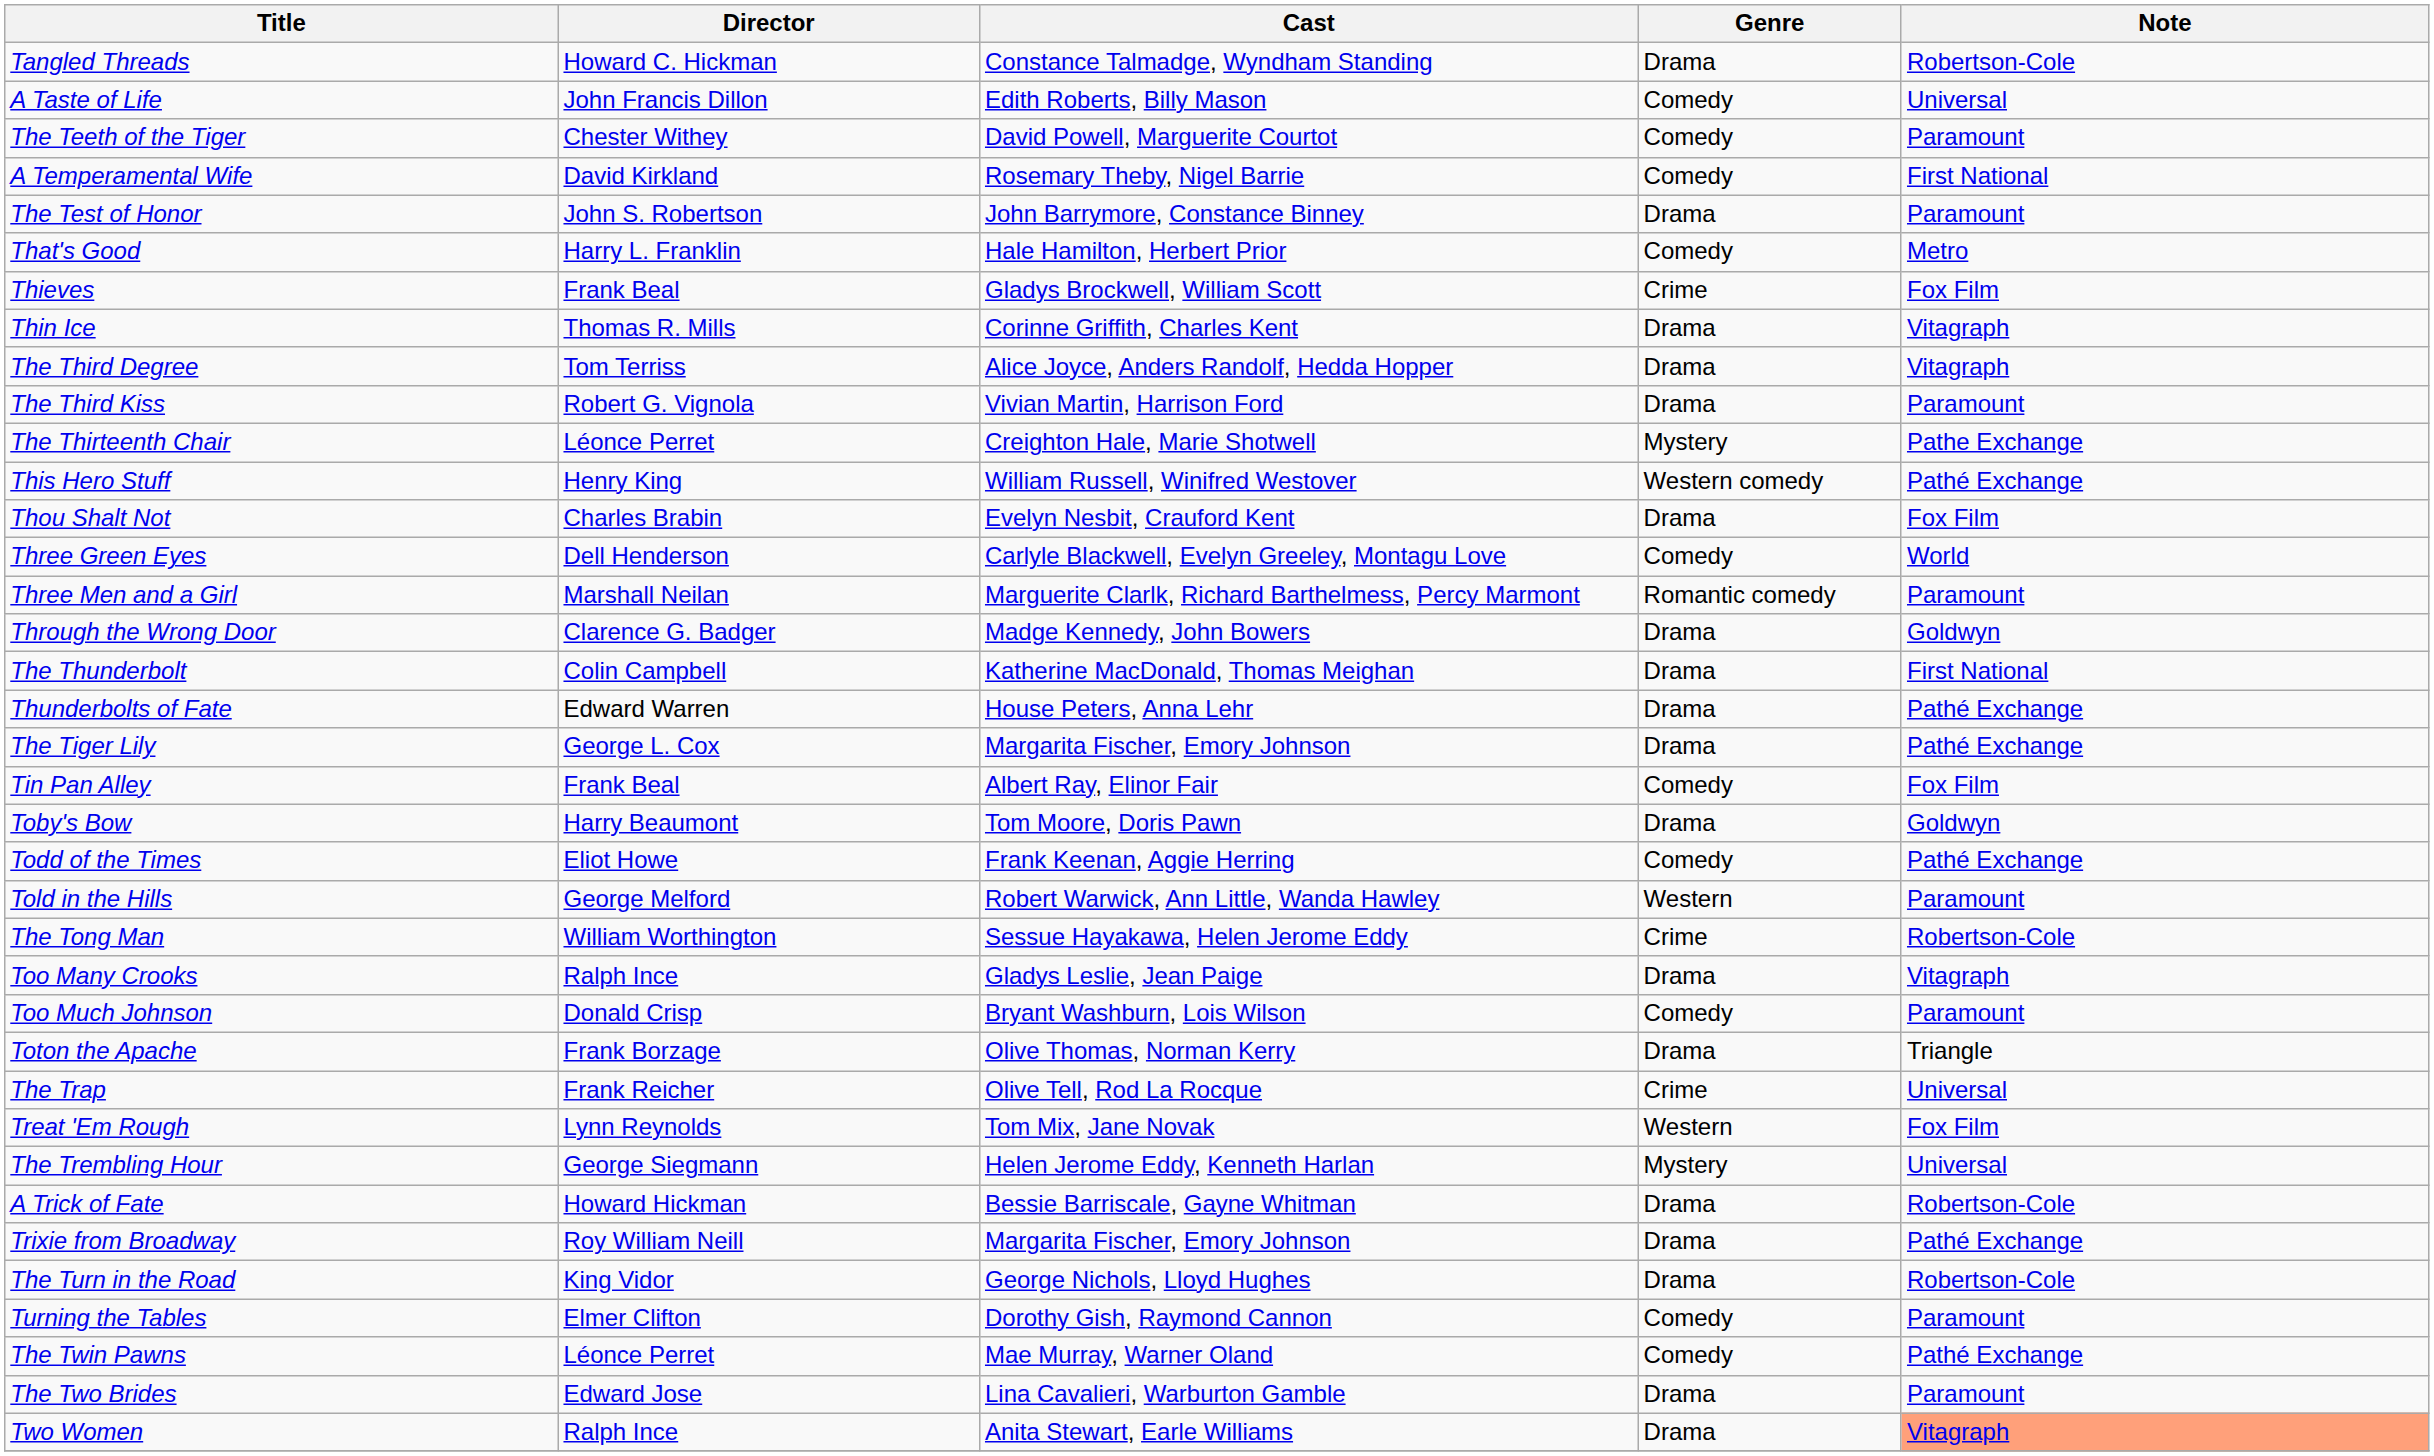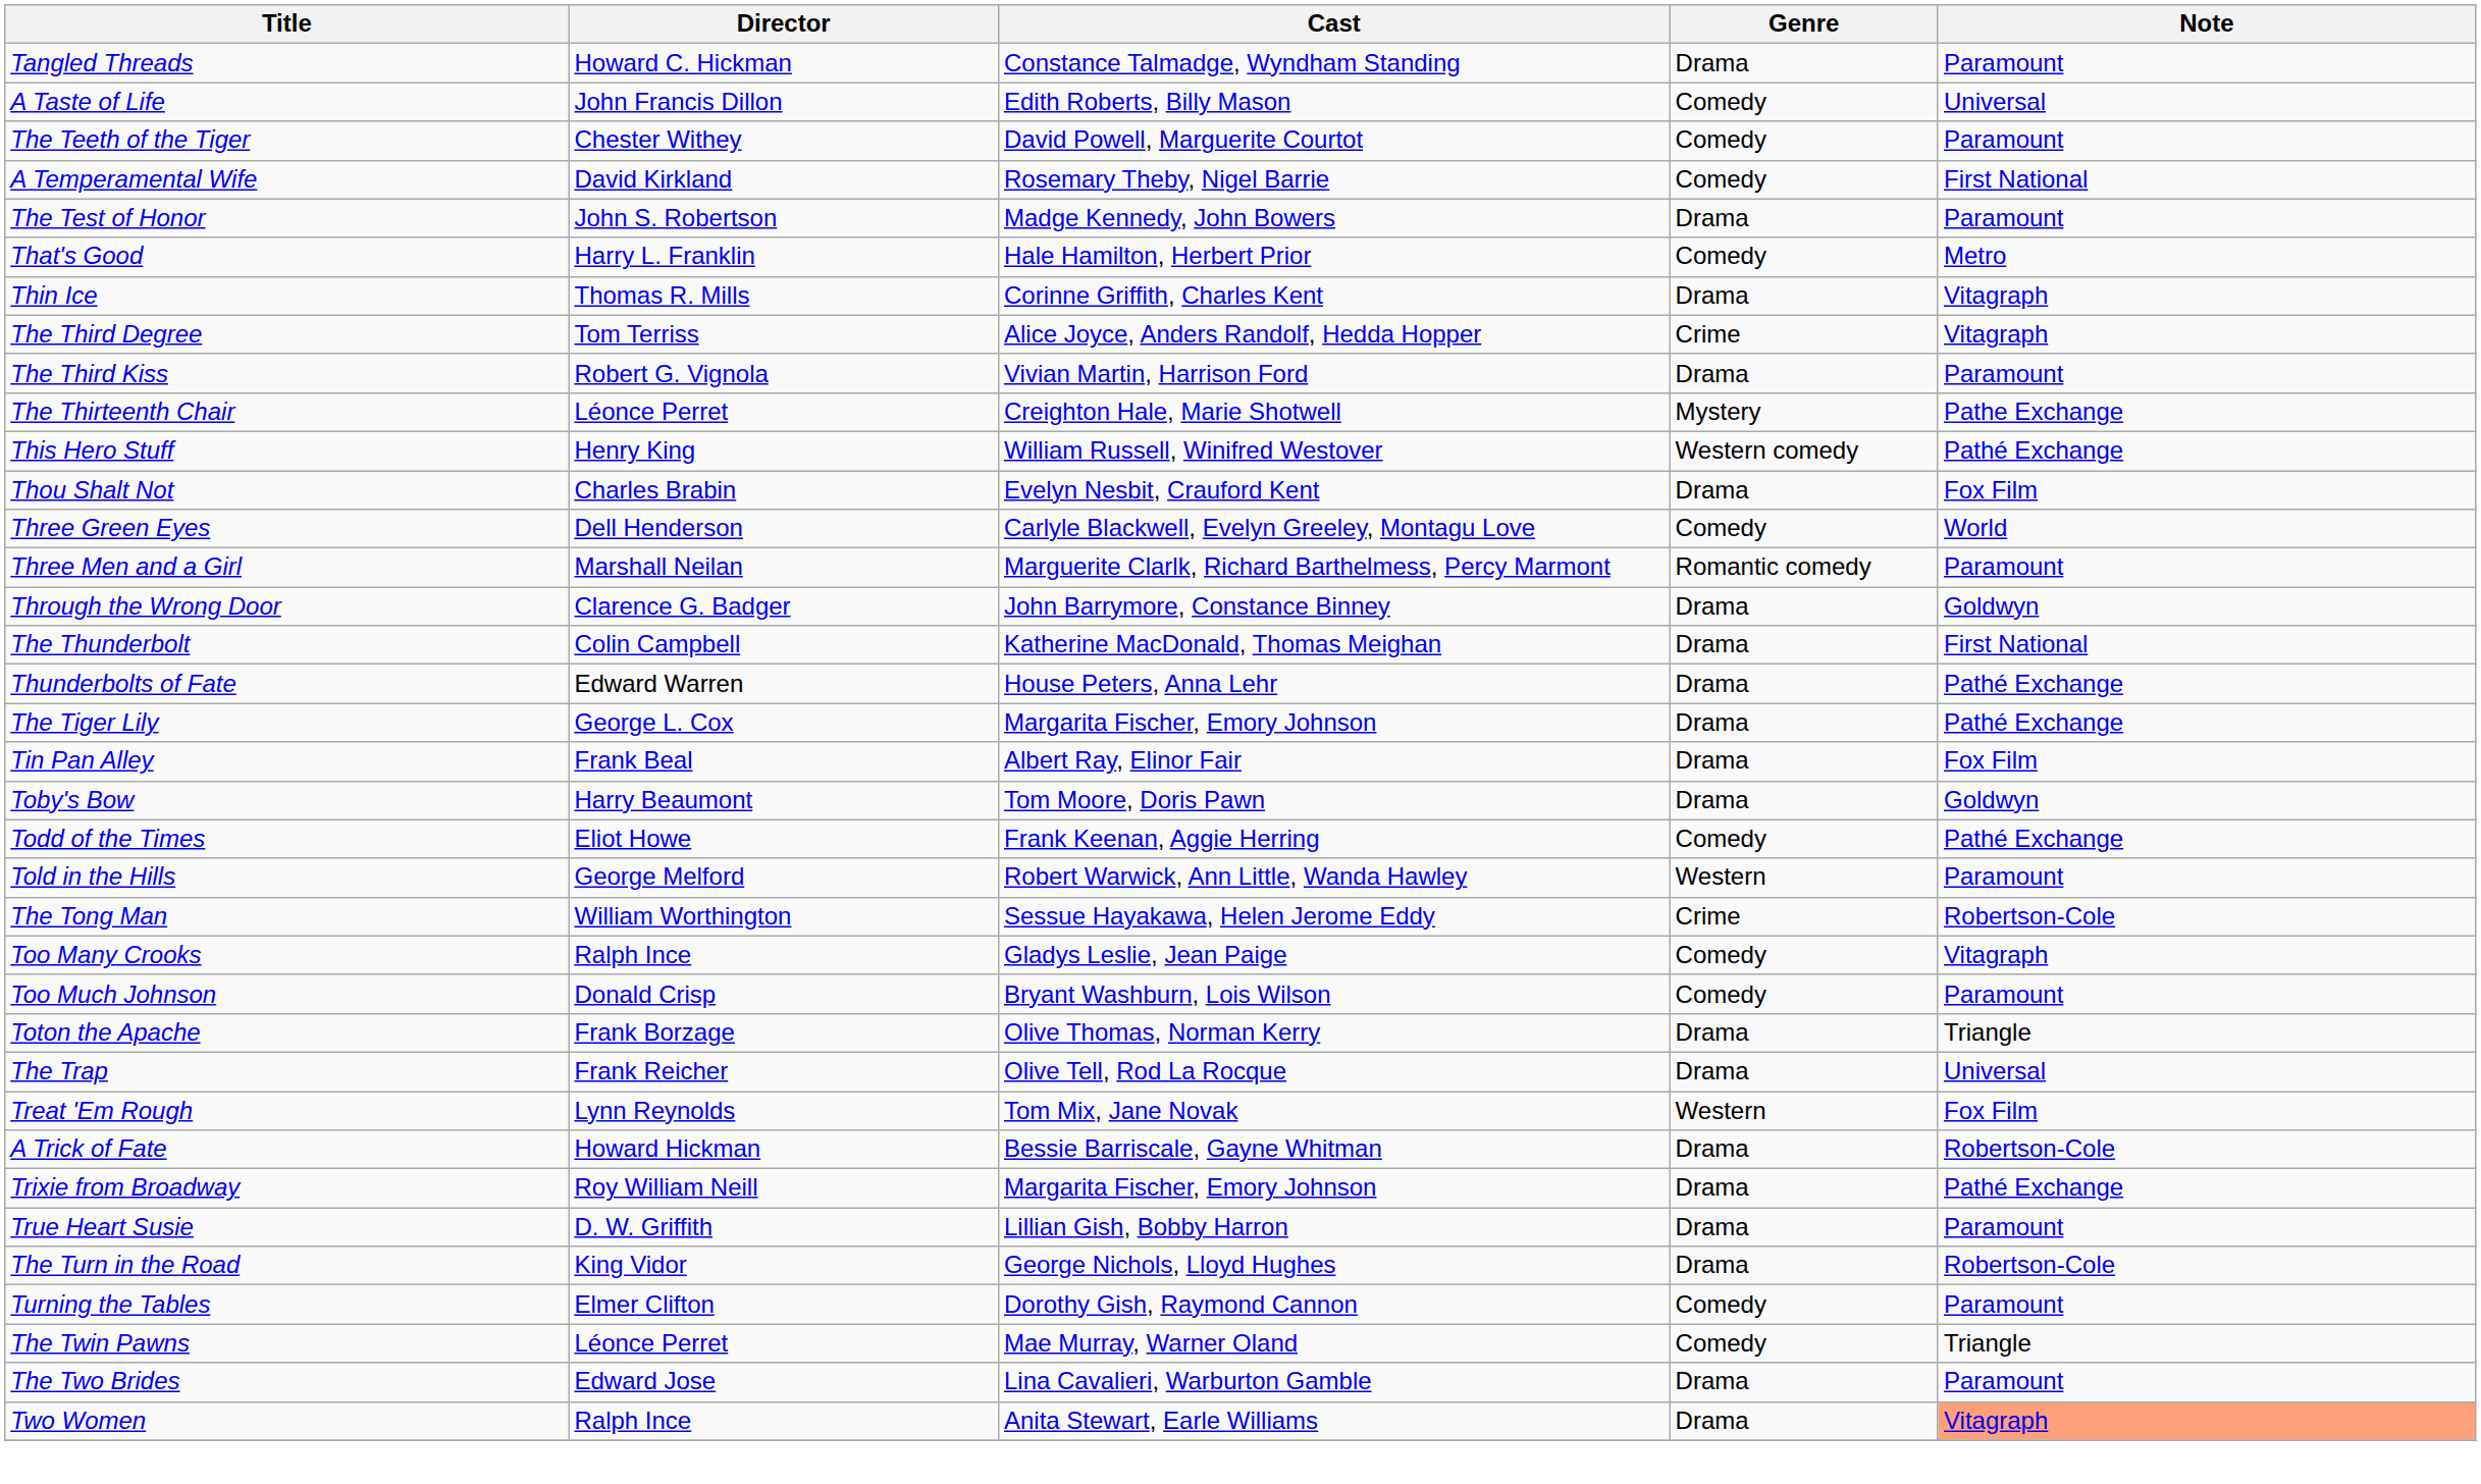Tangled Threads | Note: Robertson-Cole -> Paramount
The Test of Honor | Cast: John Barrymore, Constance Binney -> Madge Kennedy, John Bowers
- row: Thieves | Frank Beal | Gladys Brockwell, William Scott | Crime | Fox Film
The Third Degree | Genre: Drama -> Crime
Through the Wrong Door | Cast: Madge Kennedy, John Bowers -> John Barrymore, Constance Binney
Tin Pan Alley | Genre: Comedy -> Drama
Too Many Crooks | Genre: Drama -> Comedy
The Trap | Genre: Crime -> Drama
- row: The Trembling Hour | George Siegmann | Helen Jerome Eddy, Kenneth Harlan | Mystery | Universal
+ row: True Heart Susie | D. W. Griffith | Lillian Gish, Bobby Harron | Drama | Paramount
The Twin Pawns | Note: Pathé Exchange -> Triangle
